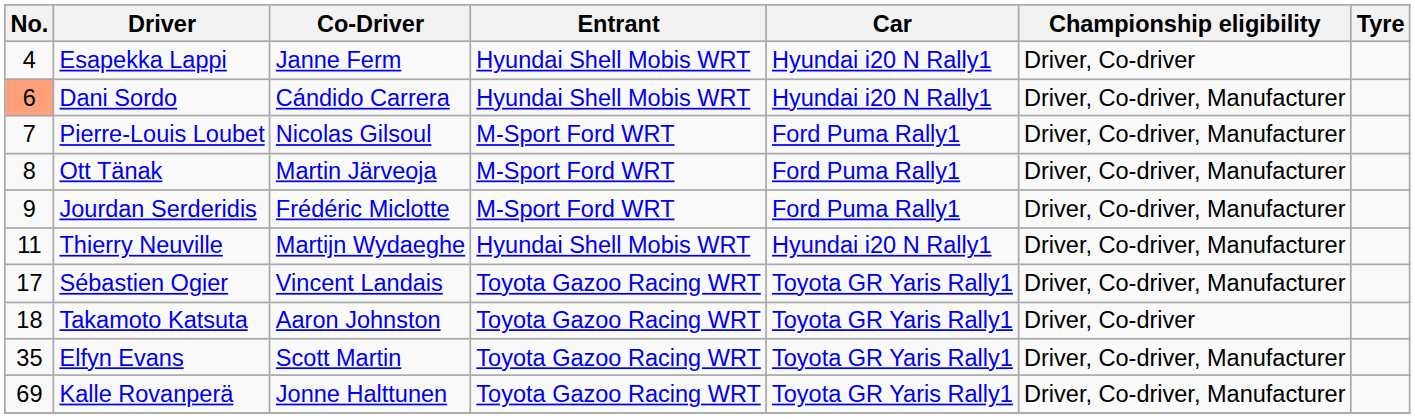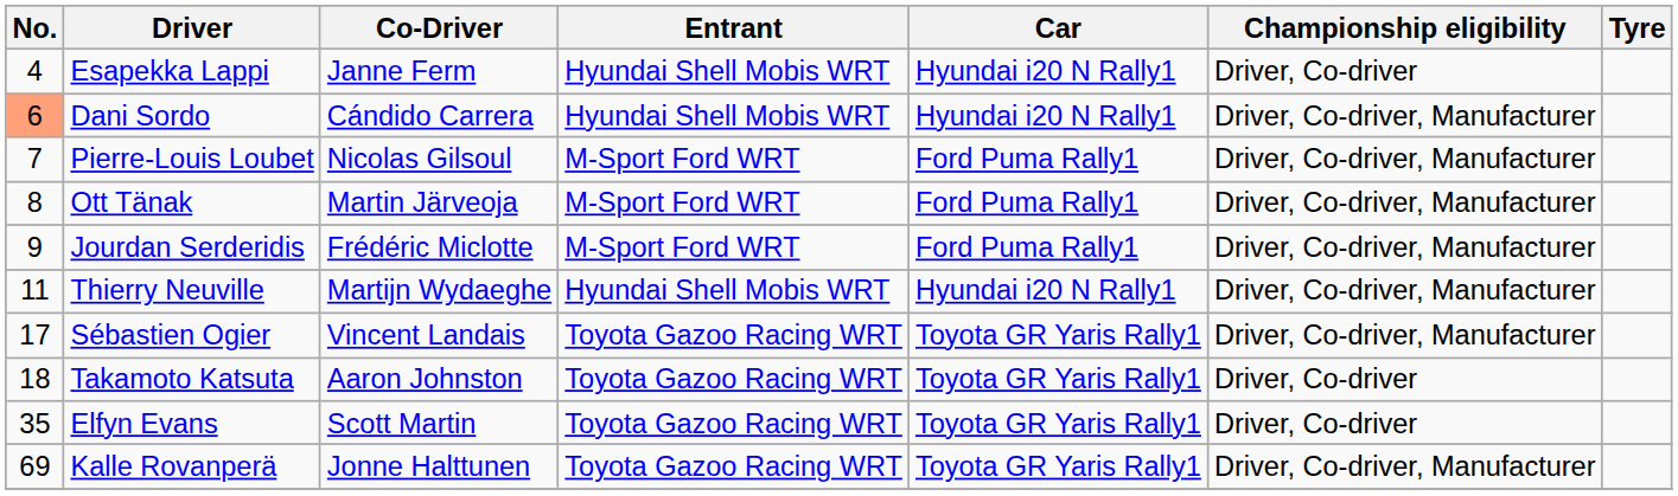Elfyn Evans | Championship eligibility: Driver, Co-driver, Manufacturer -> Driver, Co-driver
